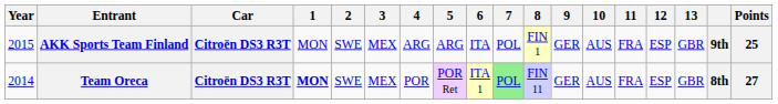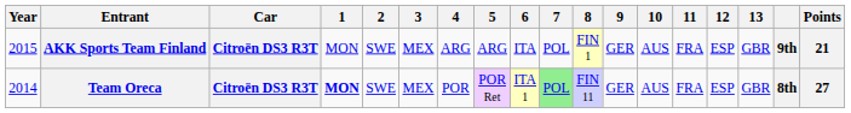AKK Sports Team Finland | Points: 25 -> 21
